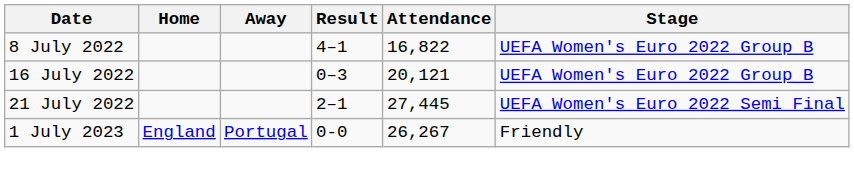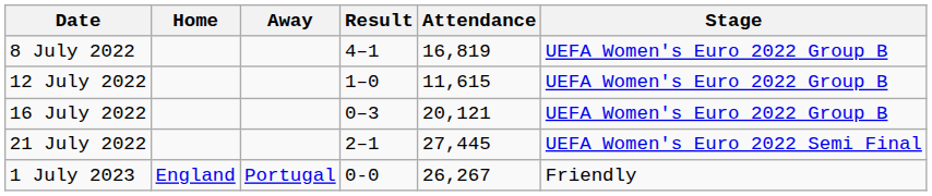8 July 2022 | Attendance: 16,822 -> 16,819
+ row: 12 July 2022 | 1–0 | 11,615 | UEFA Women's Euro 2022 Group B
